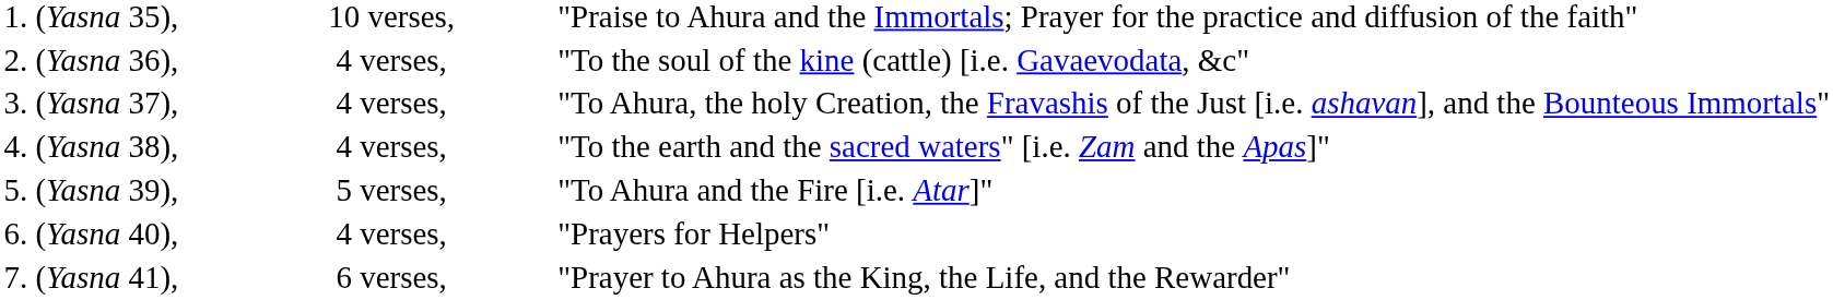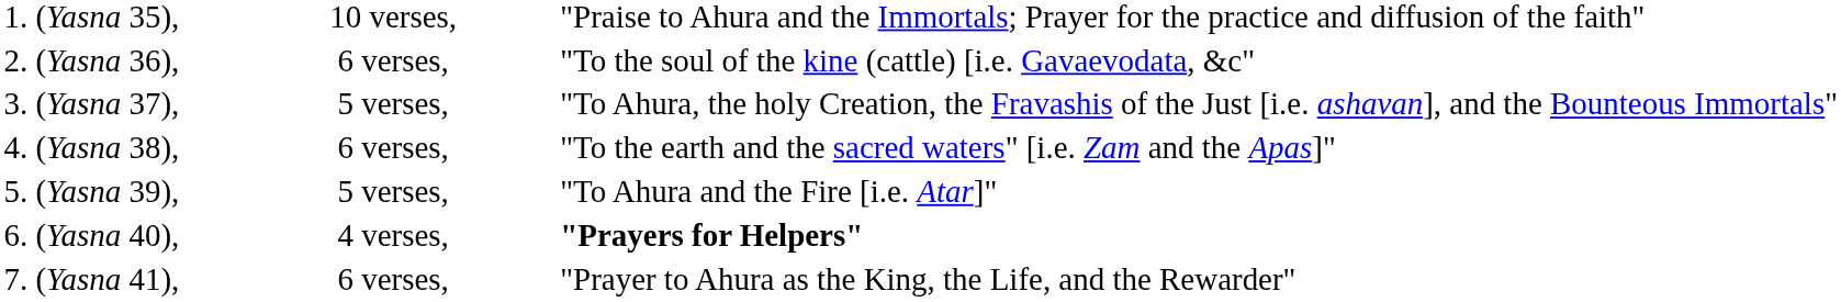2. (Yasna 36), | column 2: 4 verses, -> 6 verses,
3. (Yasna 37), | column 2: 4 verses, -> 5 verses,
4. (Yasna 38), | column 2: 4 verses, -> 6 verses,
6. (Yasna 40), | column 3: normal -> bold
